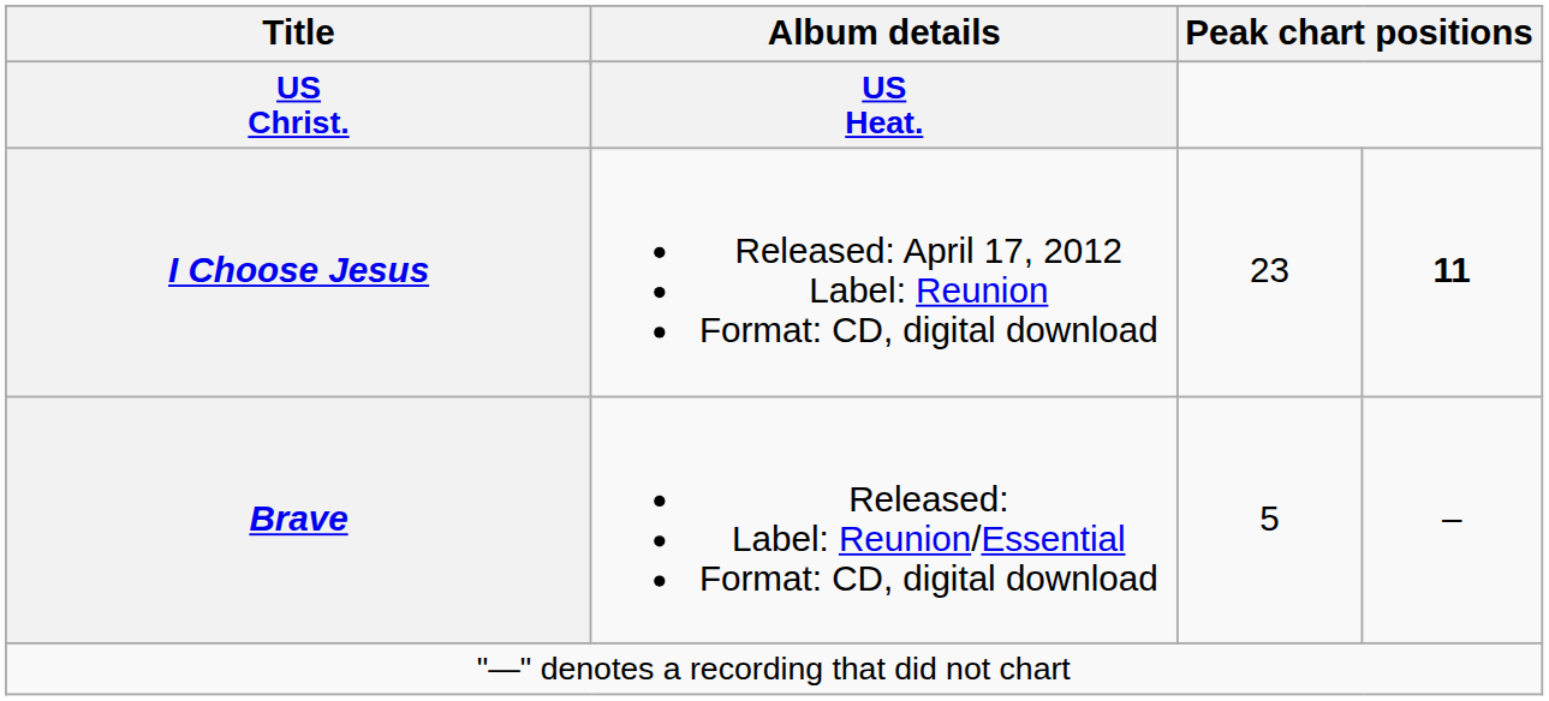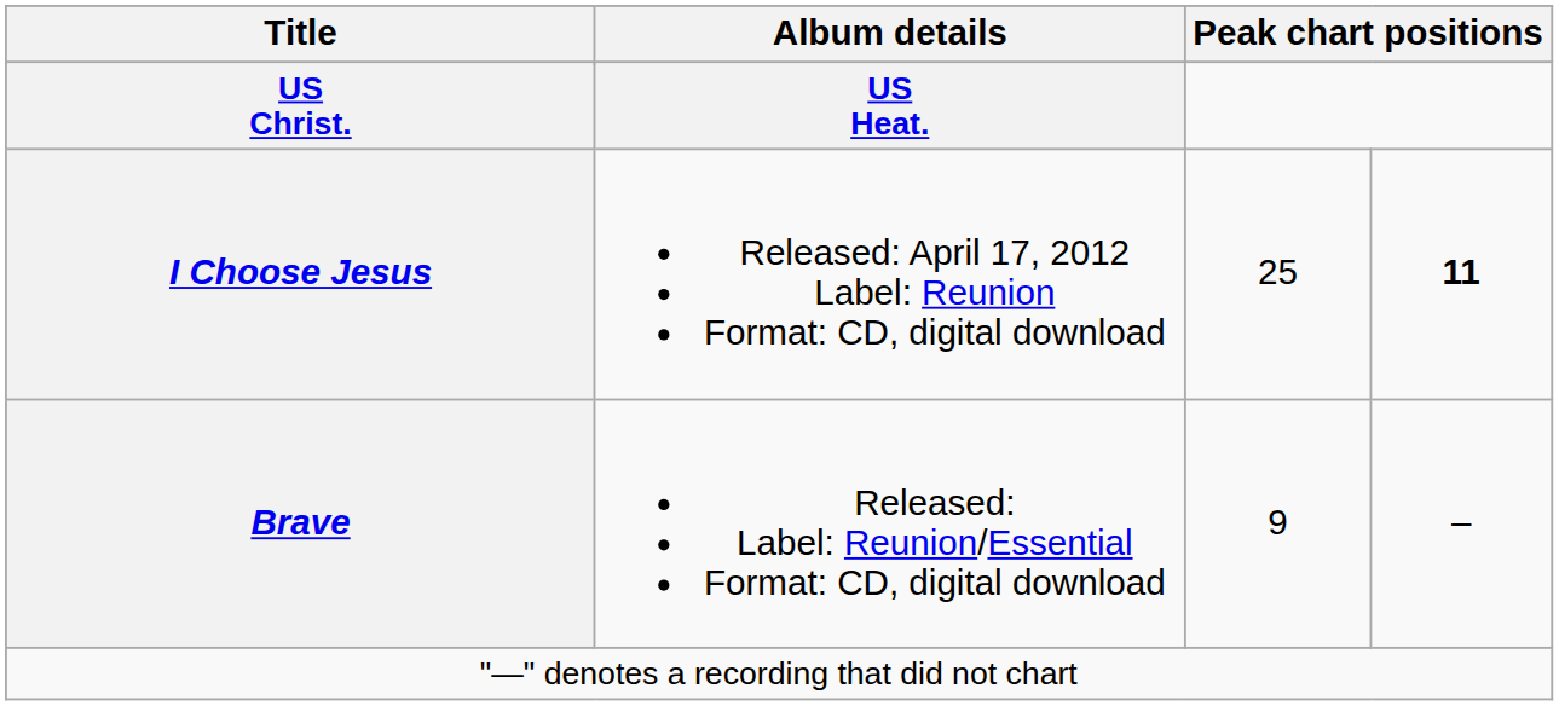I Choose Jesus | column 3: 23 -> 25
Brave | column 3: 5 -> 9
